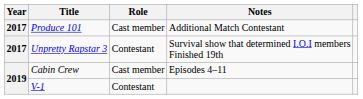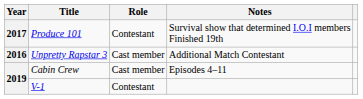Produce 101 | Role: Cast member -> Contestant
Produce 101 | Notes: Additional Match Contestant -> Survival show that determined I.O.I members Finished 19th
Unpretty Rapstar 3 | Year: 2017 -> 2016
Unpretty Rapstar 3 | Role: Contestant -> Cast member
Unpretty Rapstar 3 | Notes: Survival show that determined I.O.I members Finished 19th -> Additional Match Contestant
